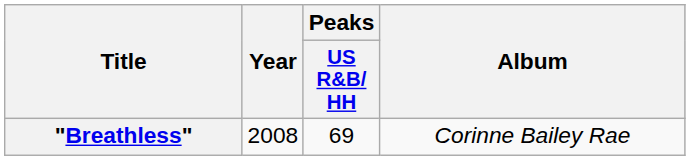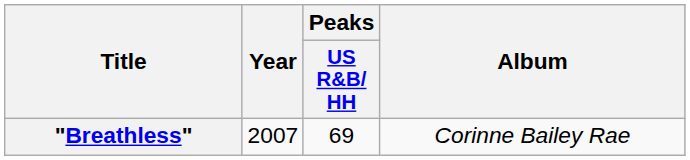"Breathless" | Year: 2008 -> 2007
